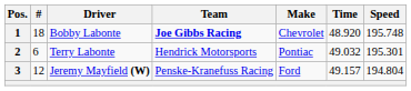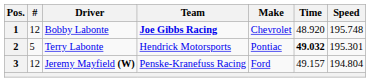1 | #: 18 -> 12
2 | #: 6 -> 5
2 | Time: normal -> bold
